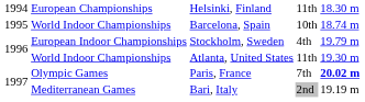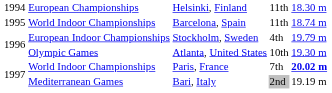Barcelona, Spain | column 4: 10th -> 11th
Atlanta, United States | column 2: World Indoor Championships -> Olympic Games
Atlanta, United States | column 4: 11th -> 10th
Paris, France | column 2: Olympic Games -> World Indoor Championships
